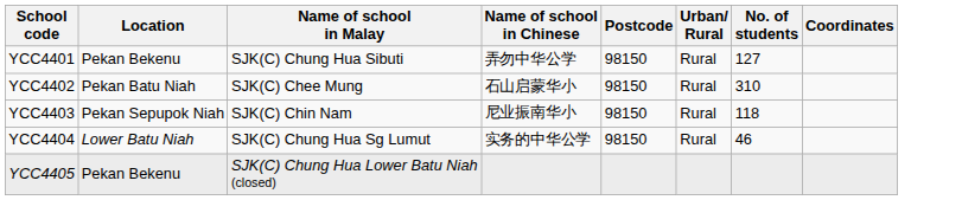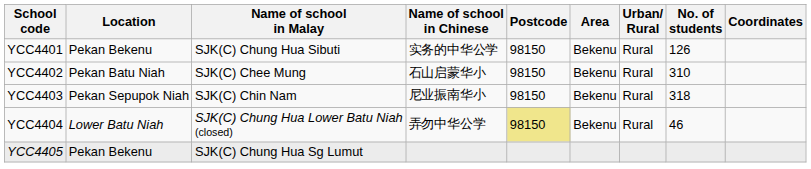+ column: Area | Bekenu | Bekenu | Bekenu | Bekenu
YCC4401 | Name of school in Chinese: 弄勿中华公学 -> 实务的中华公学
YCC4401 | No. of students: 127 -> 126
YCC4403 | No. of students: 118 -> 318
YCC4404 | Name of school in Malay: SJK(C) Chung Hua Sg Lumut -> SJK(C) Chung Hua Lower Batu Niah (closed)
YCC4404 | Name of school in Chinese: 实务的中华公学 -> 弄勿中华公学
YCC4404 | Postcode: no background -> khaki background
YCC4405 | Name of school in Malay: SJK(C) Chung Hua Lower Batu Niah (closed) -> SJK(C) Chung Hua Sg Lumut
